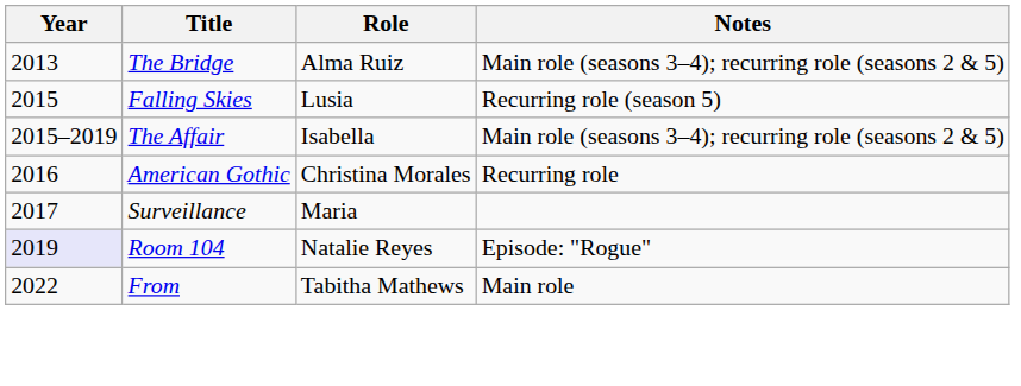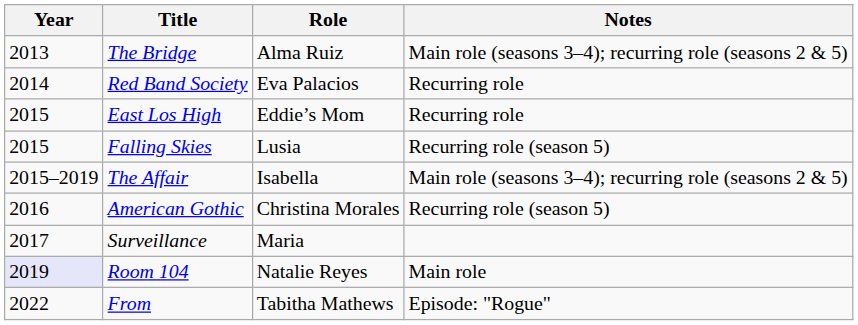+ row: 2014 | Red Band Society | Eva Palacios | Recurring role
+ row: 2015 | East Los High | Eddie’s Mom | Recurring role
American Gothic | Notes: Recurring role -> Recurring role (season 5)
Room 104 | Notes: Episode: "Rogue" -> Main role
From | Notes: Main role -> Episode: "Rogue"
